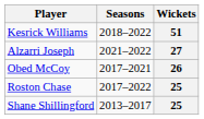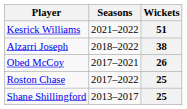Kesrick Williams | Seasons: 2018–2022 -> 2021–2022
Alzarri Joseph | Seasons: 2021–2022 -> 2018–2022
Alzarri Joseph | Wickets: 27 -> 38
